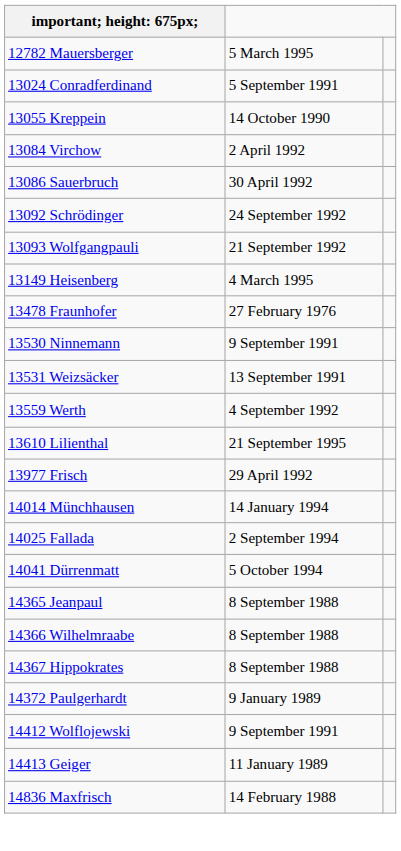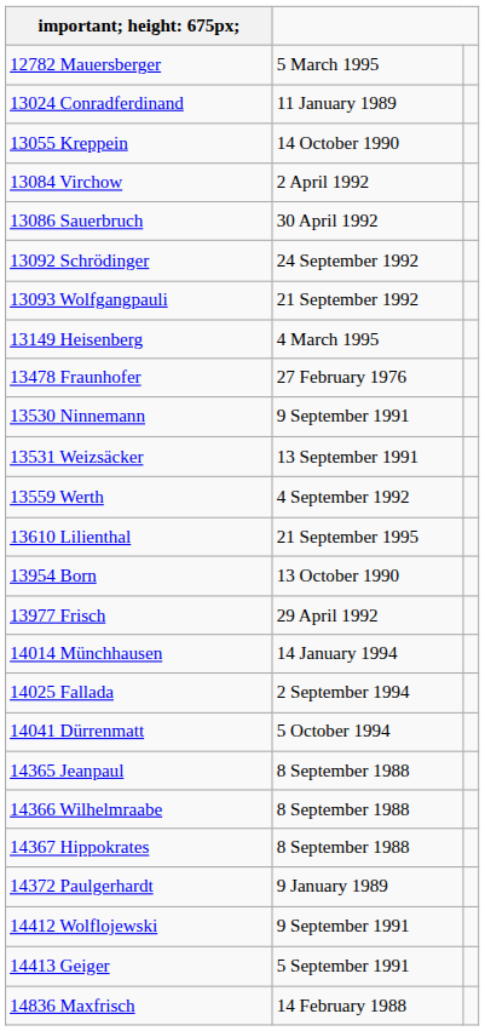13024 Conradferdinand | column 2: 5 September 1991 -> 11 January 1989
+ row: 13954 Born | 13 October 1990
14413 Geiger | column 2: 11 January 1989 -> 5 September 1991
